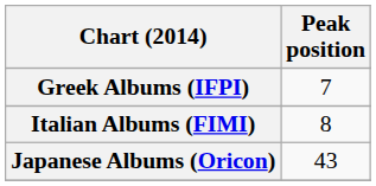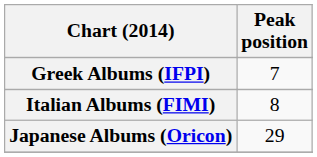Japanese Albums (Oricon) | Peak position: 43 -> 29
